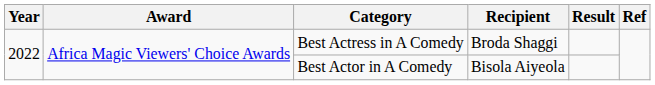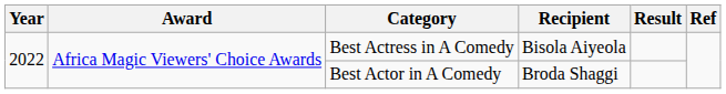Best Actress in A Comedy | Recipient: Broda Shaggi -> Bisola Aiyeola
Best Actor in A Comedy | Recipient: Bisola Aiyeola -> Broda Shaggi
